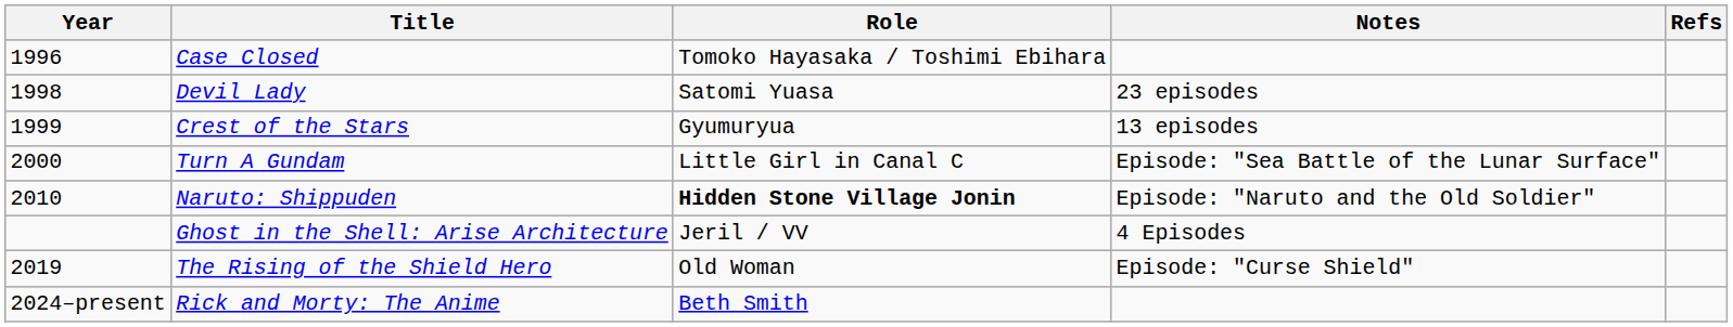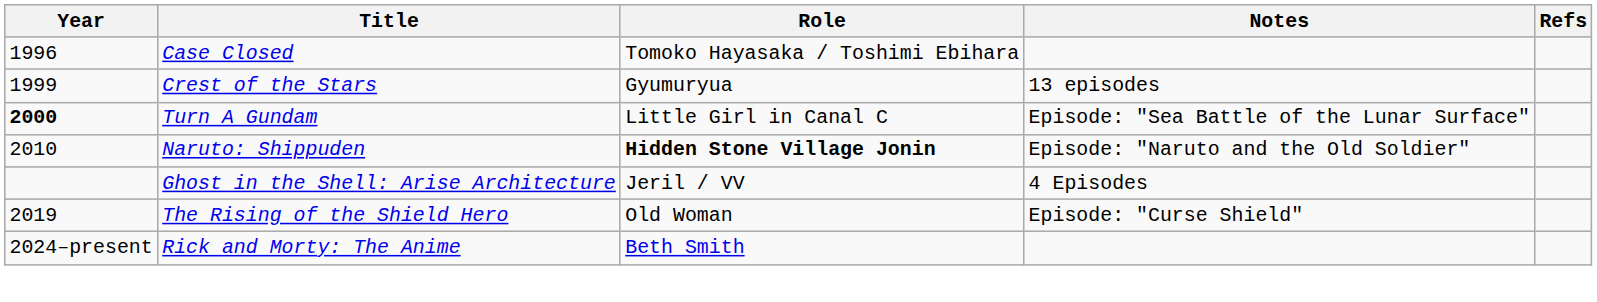- row: 1998 | Devil Lady | Satomi Yuasa | 23 episodes
Turn A Gundam | Year: normal -> bold
